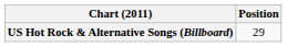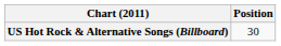US Hot Rock & Alternative Songs (Billboard) | Position: 29 -> 30
